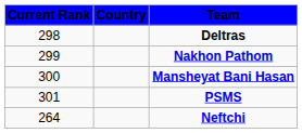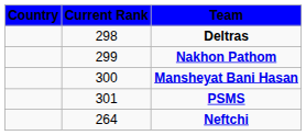columns swapped: Current Rank <-> Country
